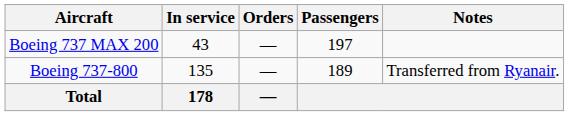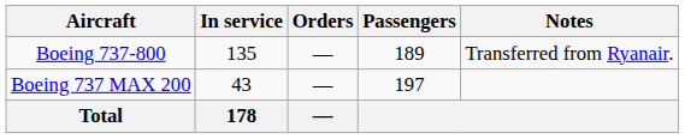rows swapped: Boeing 737-800 <-> Boeing 737 MAX 200
